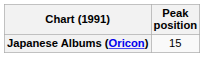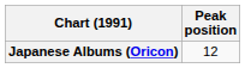Japanese Albums (Oricon) | Peak position: 15 -> 12
